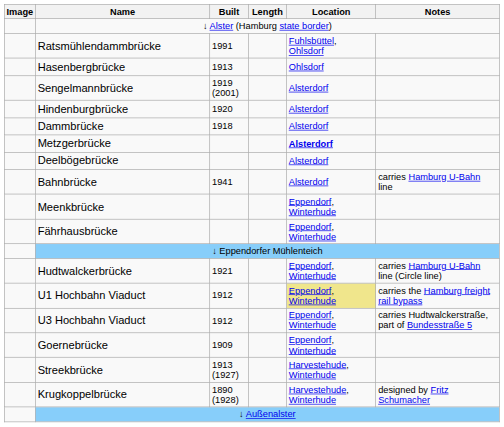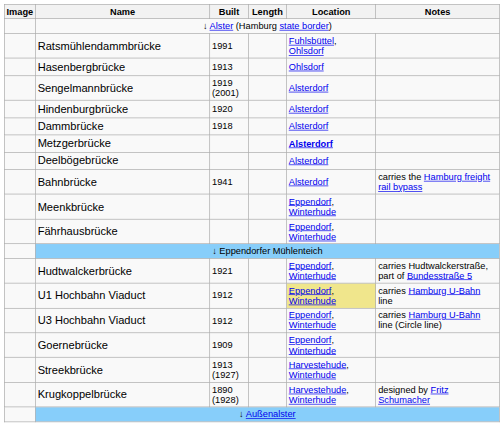Bahnbrücke | Notes: carries Hamburg U-Bahn line -> carries the Hamburg freight rail bypass
Hudtwalckerbrücke | Notes: carries Hamburg U-Bahn line (Circle line) -> carries Hudtwalckerstraße, part of Bundesstraße 5
U1 Hochbahn Viaduct | Notes: carries the Hamburg freight rail bypass -> carries Hamburg U-Bahn line
U3 Hochbahn Viaduct | Notes: carries Hudtwalckerstraße, part of Bundesstraße 5 -> carries Hamburg U-Bahn line (Circle line)
